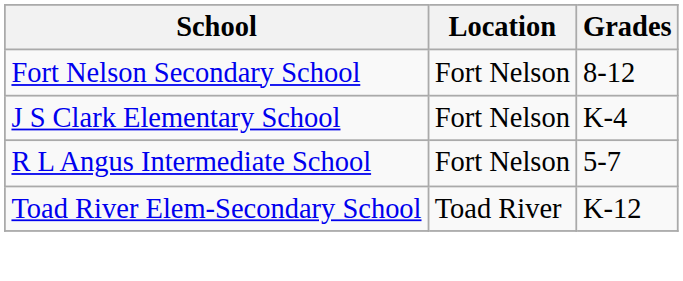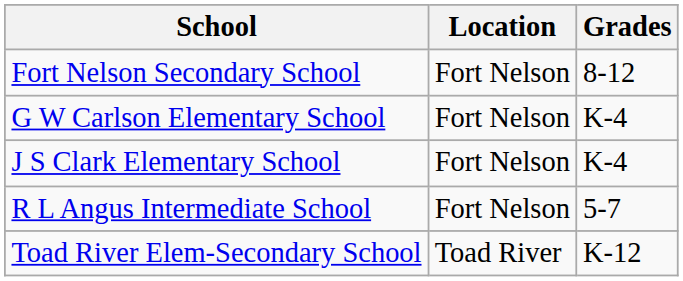+ row: G W Carlson Elementary School | Fort Nelson | K-4
